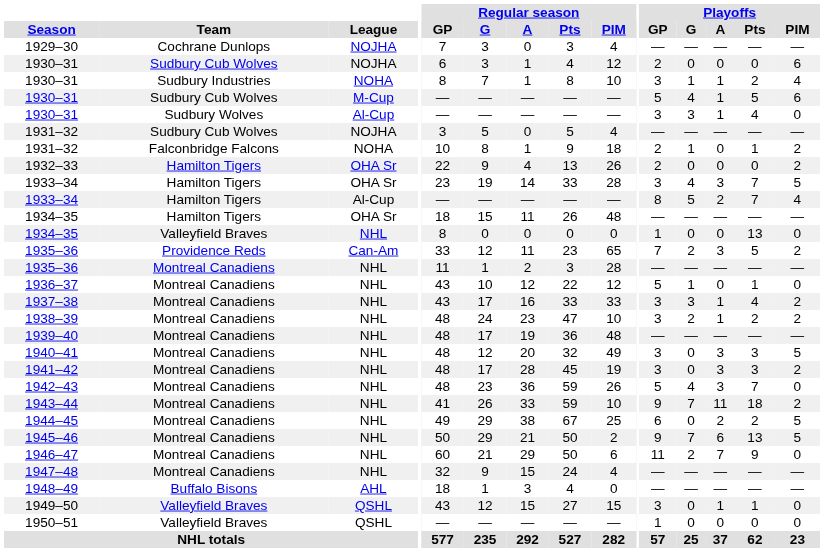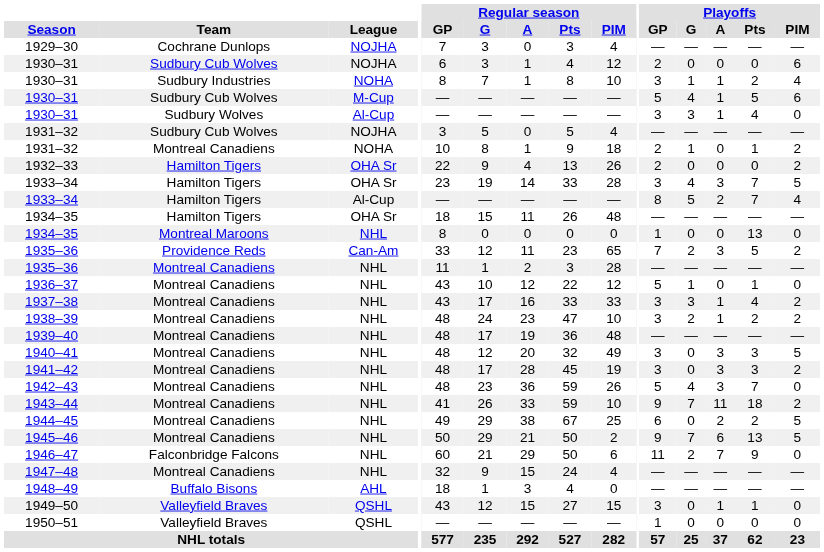1931–32 / NOHA | Team: Falconbridge Falcons -> Montreal Canadiens
1934–35 / NHL | Team: Valleyfield Braves -> Montreal Maroons
1946–47 | Team: Montreal Canadiens -> Falconbridge Falcons
